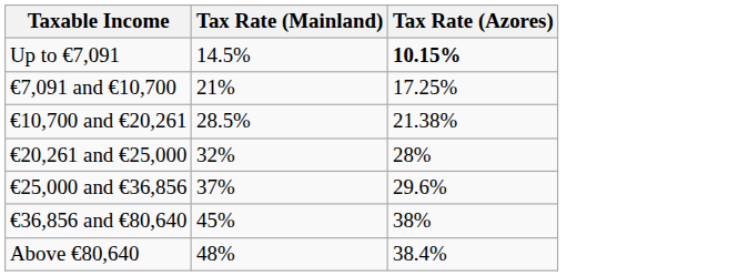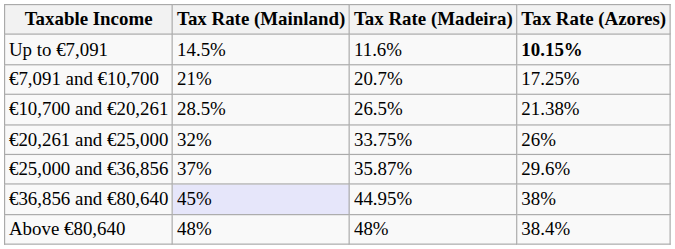+ column: Tax Rate (Madeira) | 11.6% | 20.7% | 26.5% | 33.75% | 35.87% | 44.95% | 48%
€20,261 and €25,000 | Tax Rate (Azores): 28% -> 26%
€36,856 and €80,640 | Tax Rate (Mainland): no background -> lavender background
